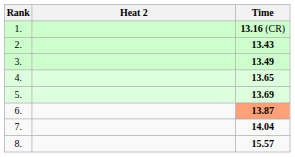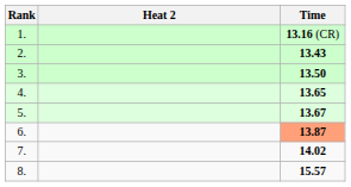3. | Time: 13.49 -> 13.50
5. | Time: 13.69 -> 13.67
7. | Time: 14.04 -> 14.02
